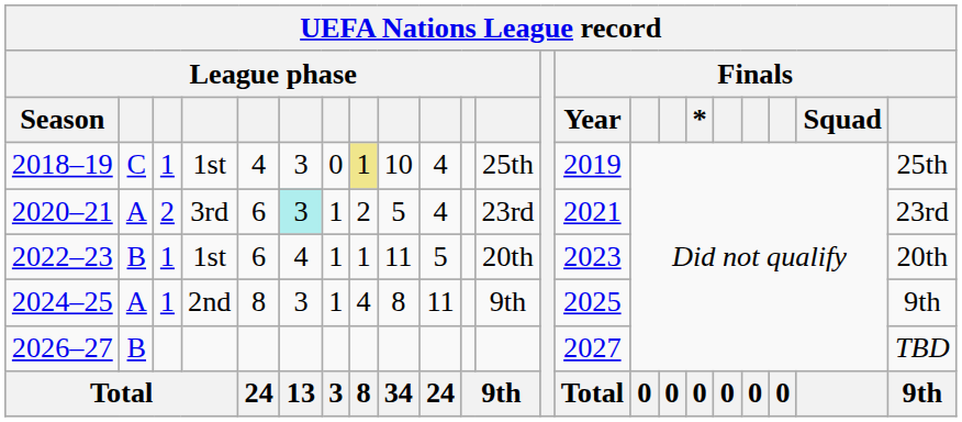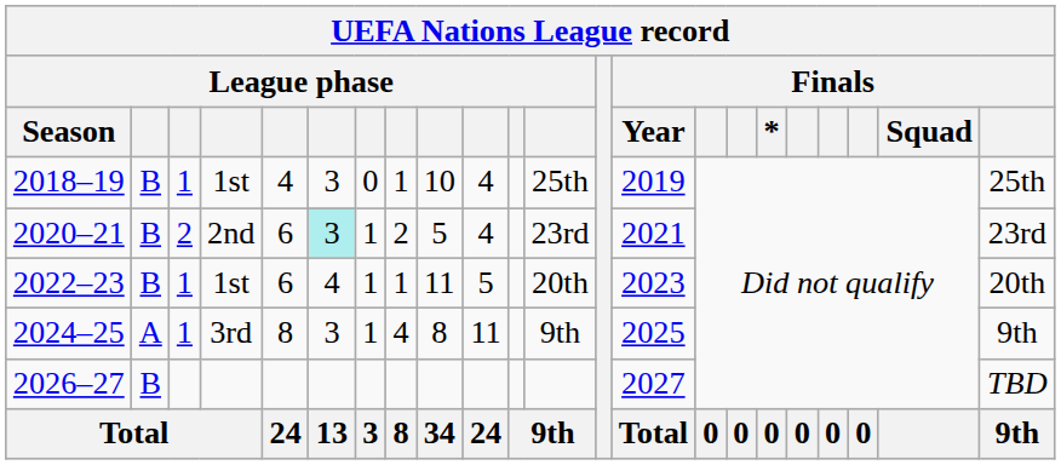2018–19 | column 2: C -> B
2018–19 | column 8: khaki background -> no background
2020–21 | column 2: A -> B
2020–21 | column 4: 3rd -> 2nd
2024–25 | column 4: 2nd -> 3rd
